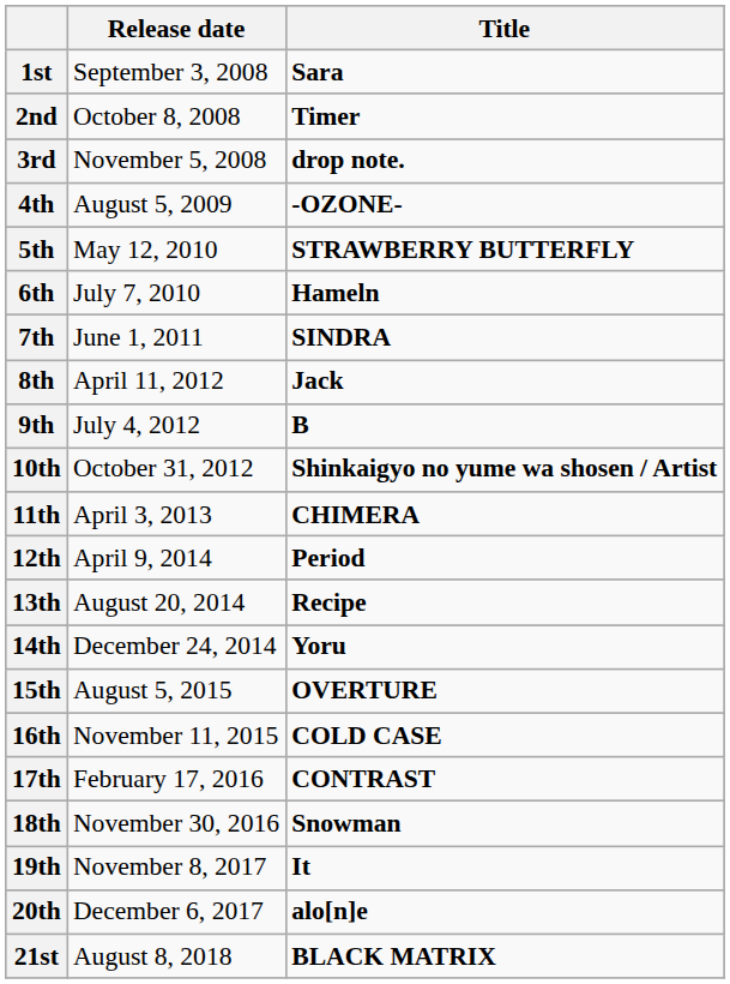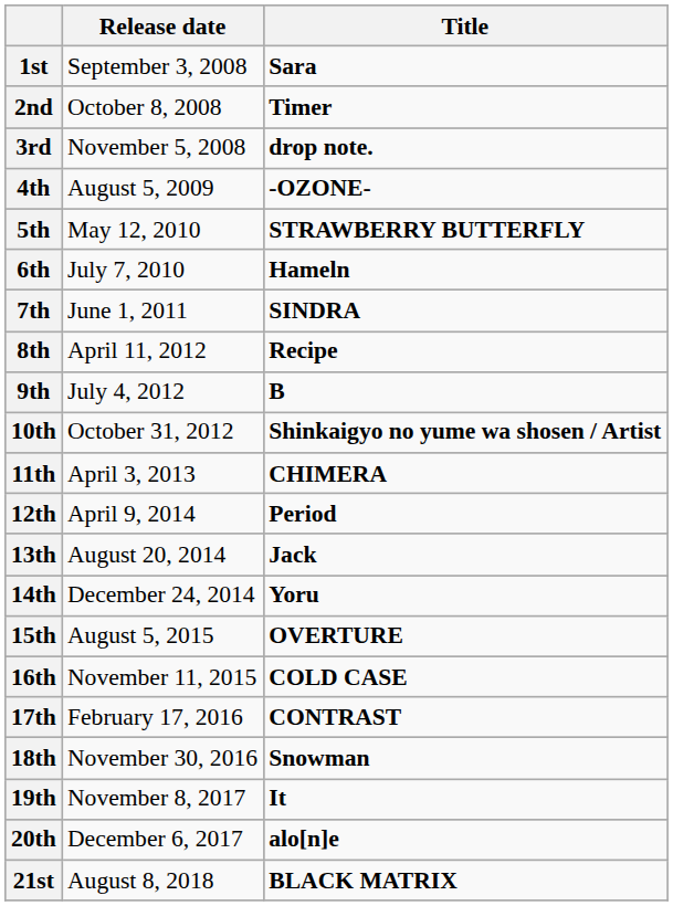8th | Title: Jack -> Recipe
13th | Title: Recipe -> Jack
